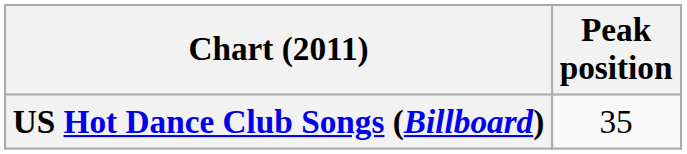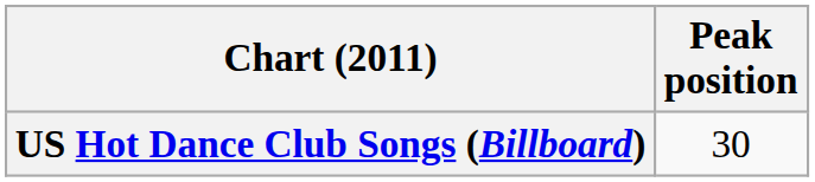US Hot Dance Club Songs (Billboard) | Peak position: 35 -> 30
